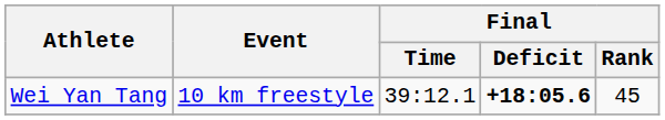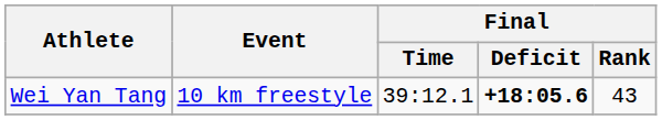Wei Yan Tang | Final / Rank: 45 -> 43
